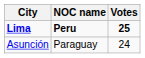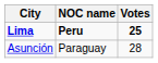Asunción | Votes: 24 -> 28
